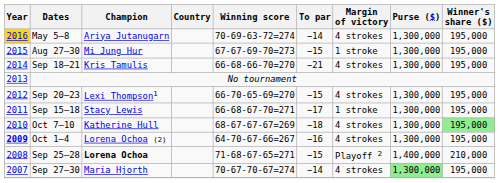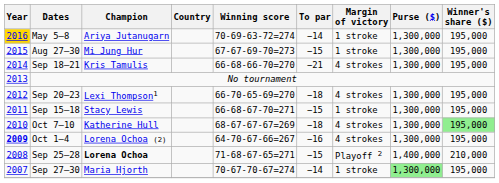May 5–8 | Margin of victory: 4 strokes -> 1 stroke
Sep 20–23 | To par: −15 -> −18
Sep 15–18 | To par: −17 -> −15
Sep 27–30 | Margin of victory: 4 strokes -> 1 stroke
